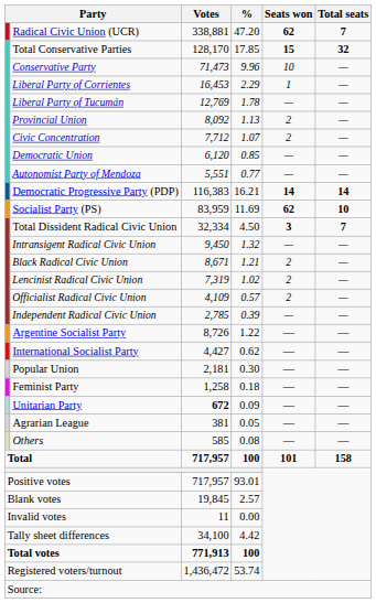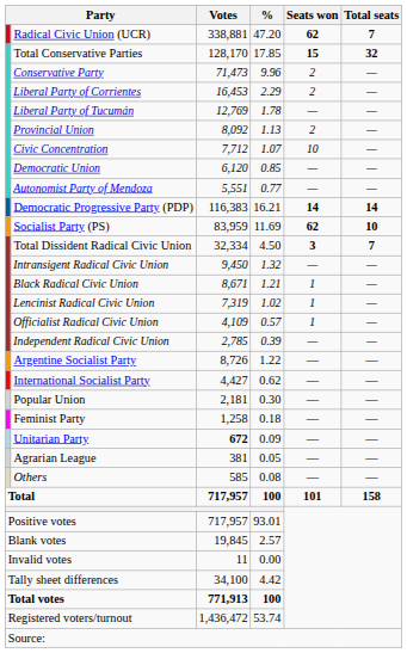Conservative Party | Seats won: 10 -> 2
Liberal Party of Corrientes | Seats won: 1 -> 2
Civic Concentration | Seats won: 2 -> 10
Black Radical Civic Union | Seats won: 2 -> 1
Lencinist Radical Civic Union | Seats won: 2 -> 1
Officialist Radical Civic Union | Seats won: 2 -> 1
